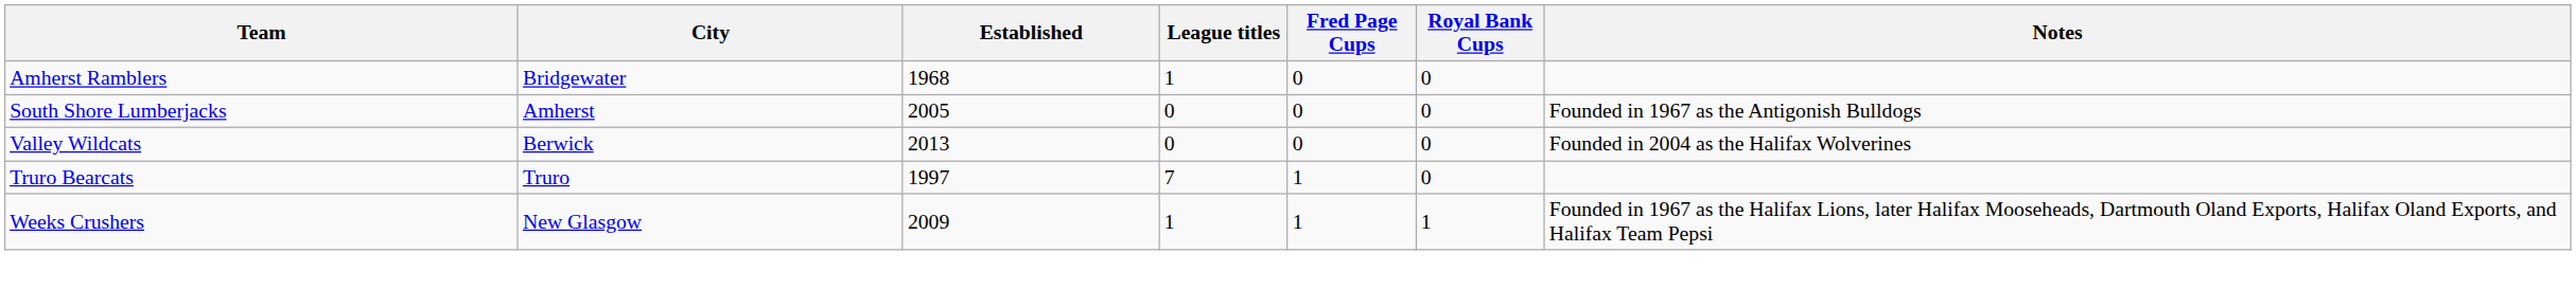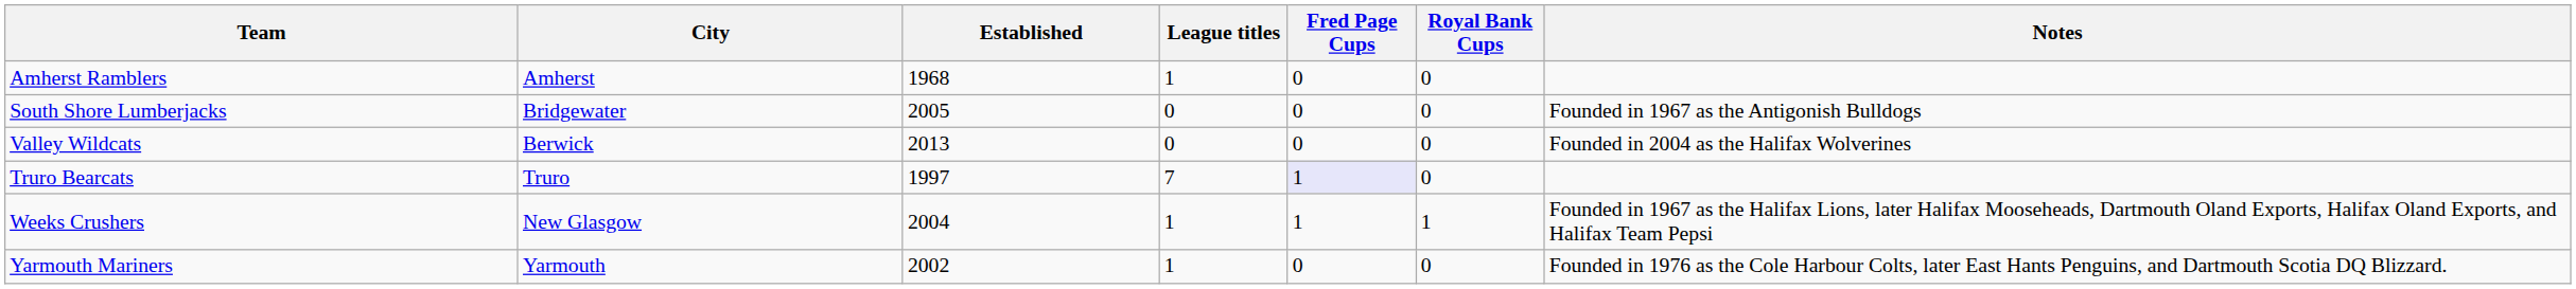Amherst Ramblers | City: Bridgewater -> Amherst
South Shore Lumberjacks | City: Amherst -> Bridgewater
Truro Bearcats | Fred Page Cups: no background -> lavender background
Weeks Crushers | Established: 2009 -> 2004
+ row: Yarmouth Mariners | Yarmouth | 2002 | 1 | 0 | 0 | Founded in 1976 as the Cole Harbour Colts, later East Hants Penguins, and Dartmouth Scotia DQ Blizzard.
